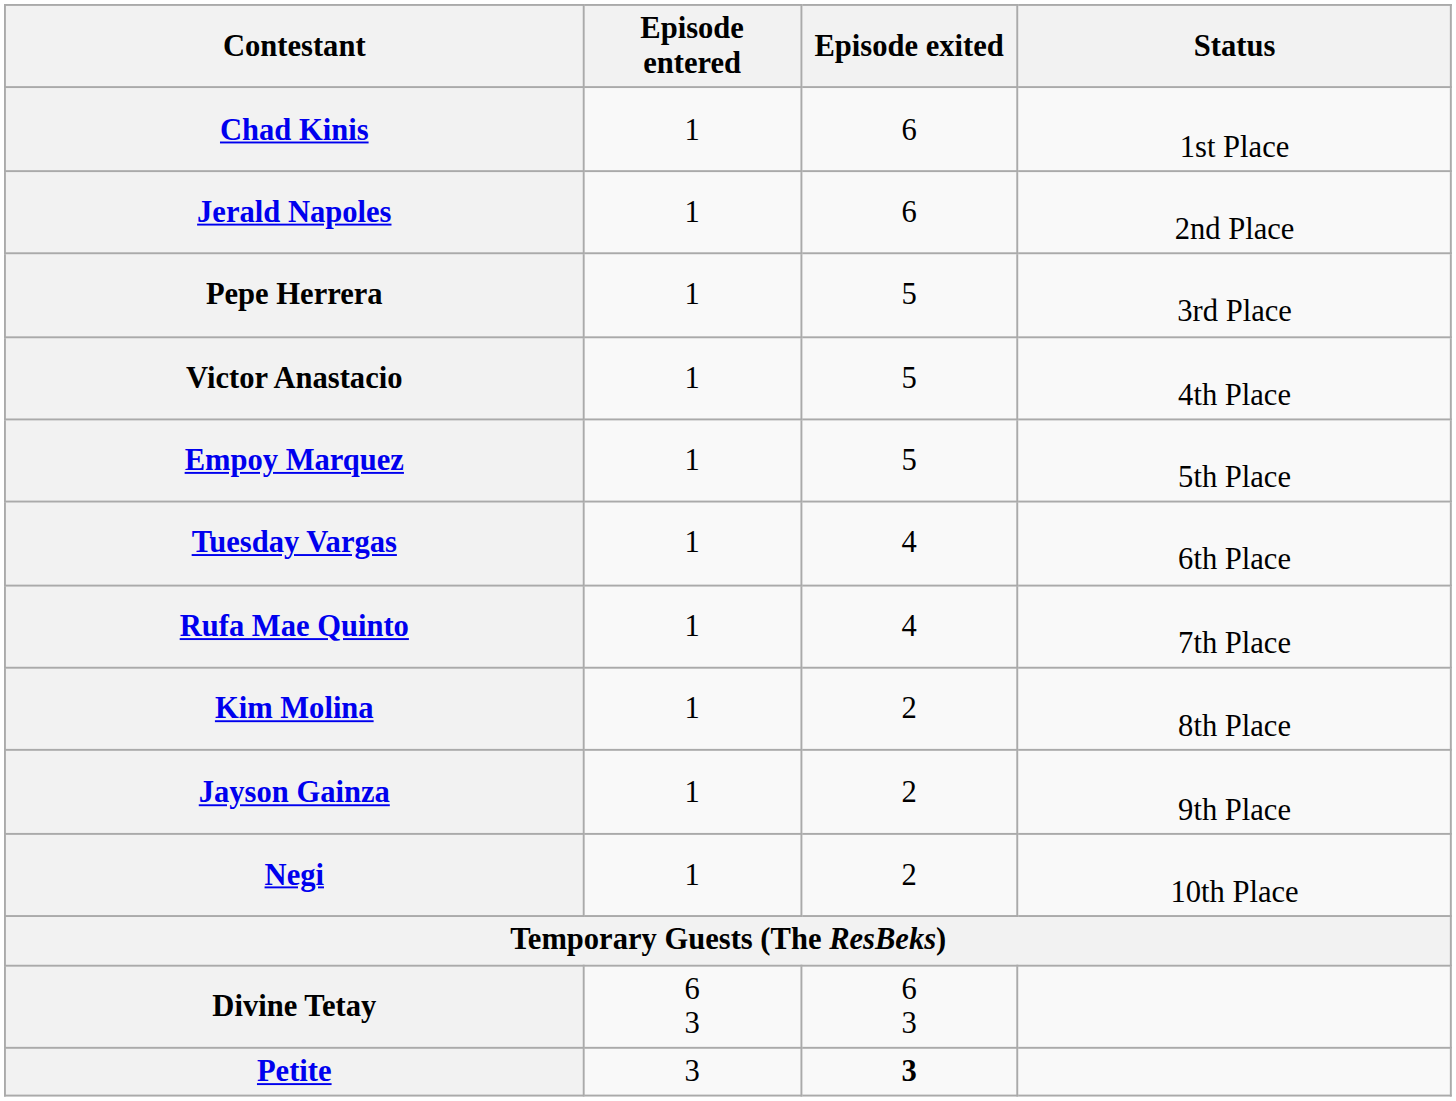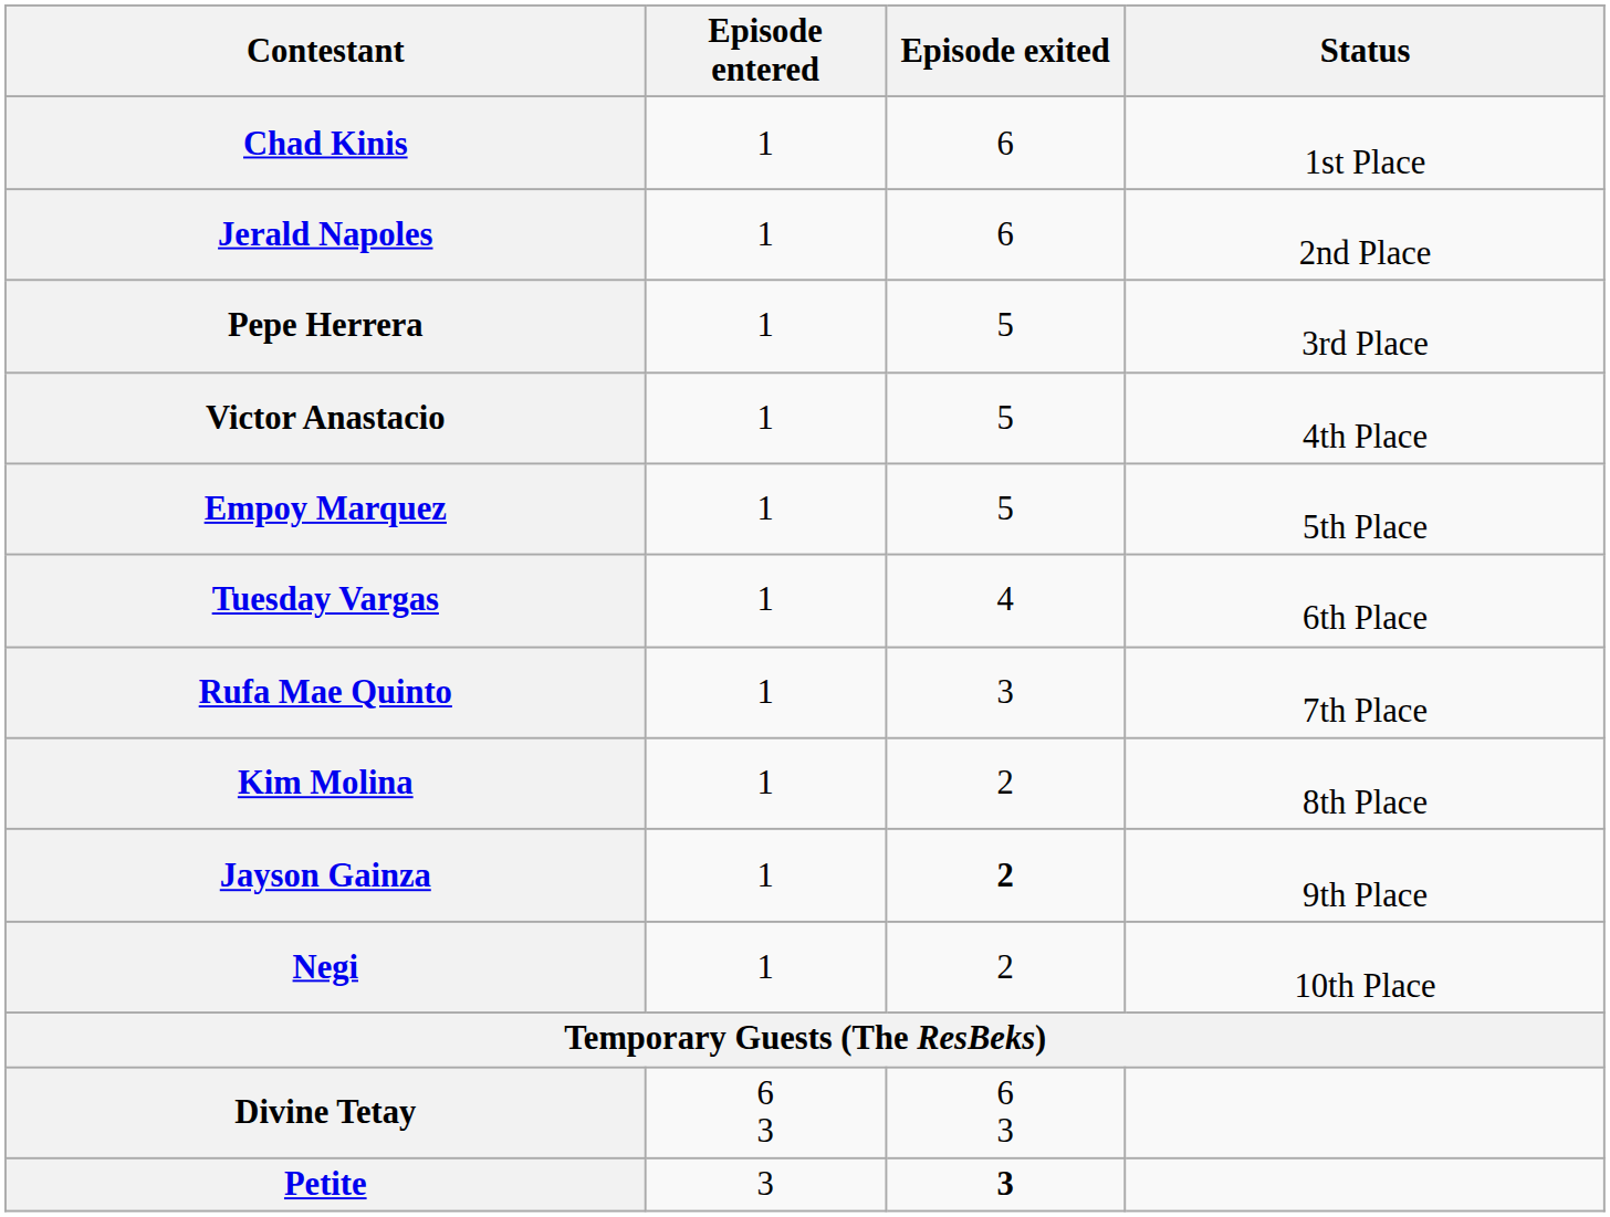Rufa Mae Quinto | Episode exited: 4 -> 3
Jayson Gainza | Episode exited: normal -> bold
